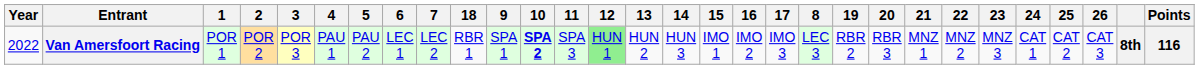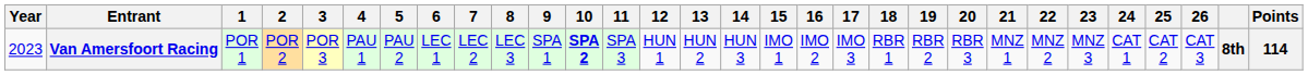columns swapped: 8 <-> 18
Van Amersfoort Racing | Year: 2022 -> 2023
Van Amersfoort Racing | 12: lightgreen background -> no background
Van Amersfoort Racing | Points: 116 -> 114
